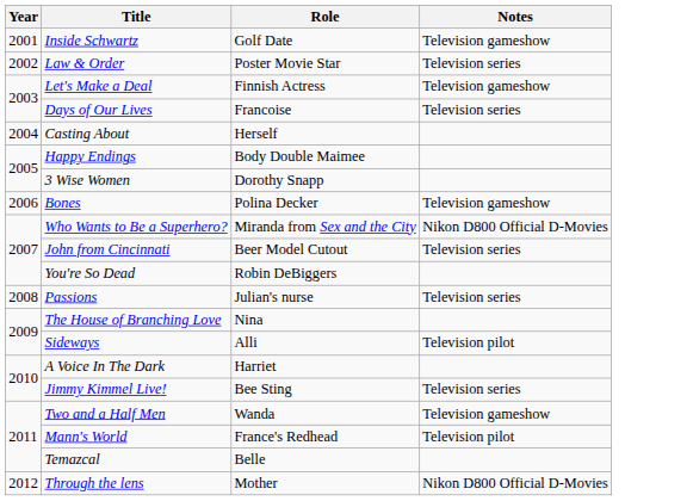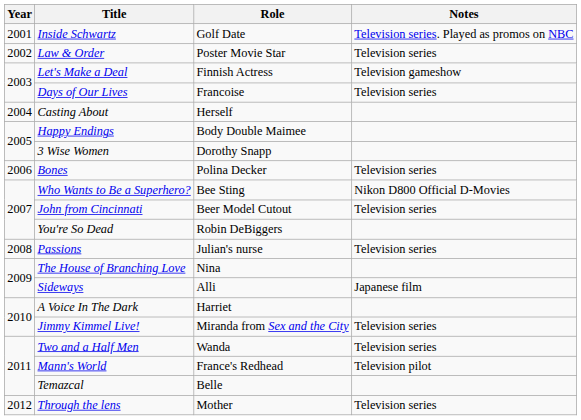Inside Schwartz | Notes: Television gameshow -> Television series. Played as promos on NBC
Bones | Notes: Television gameshow -> Television series
Who Wants to Be a Superhero? | Role: Miranda from Sex and the City -> Bee Sting
Sideways | Notes: Television pilot -> Japanese film
Jimmy Kimmel Live! | Role: Bee Sting -> Miranda from Sex and the City
Two and a Half Men | Notes: Television gameshow -> Television series
Through the lens | Notes: Nikon D800 Official D-Movies -> Television series
